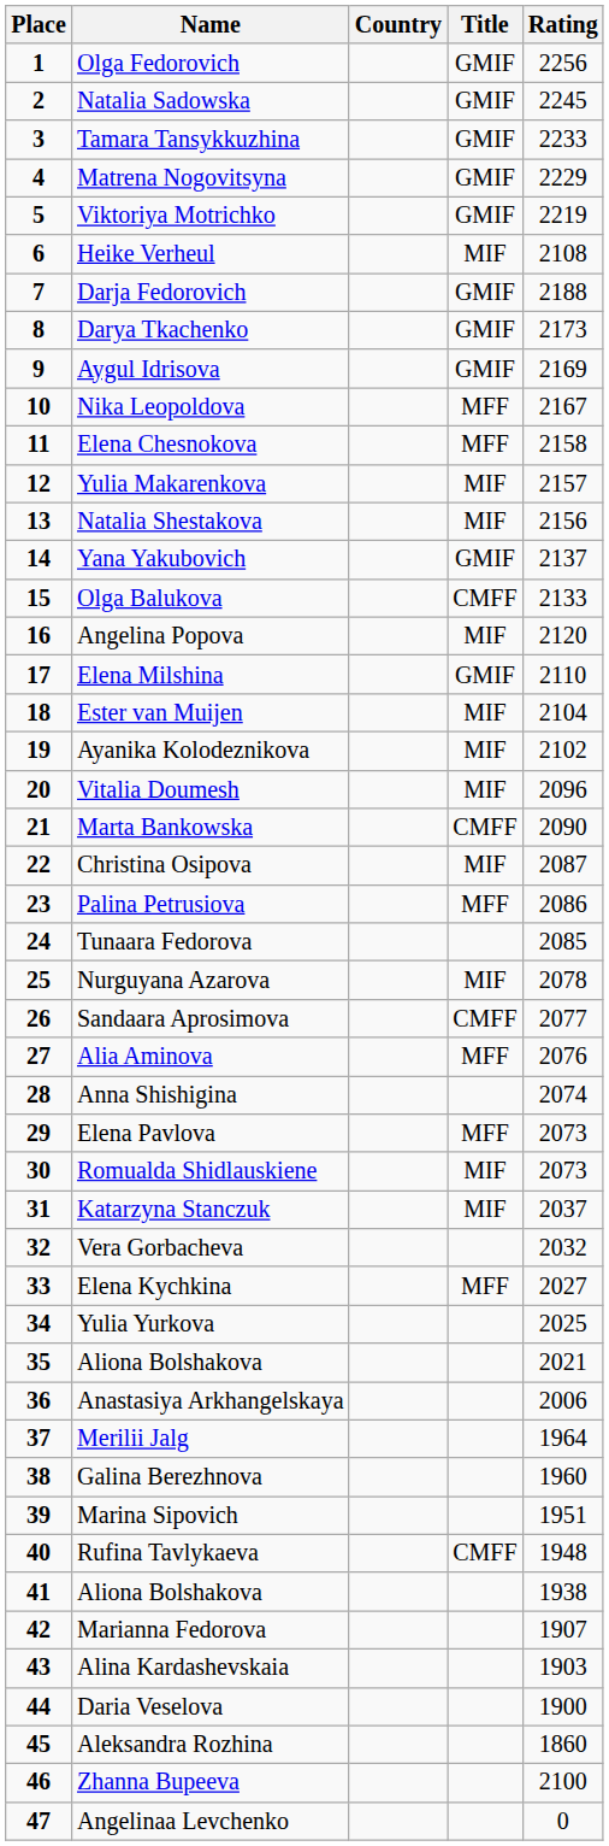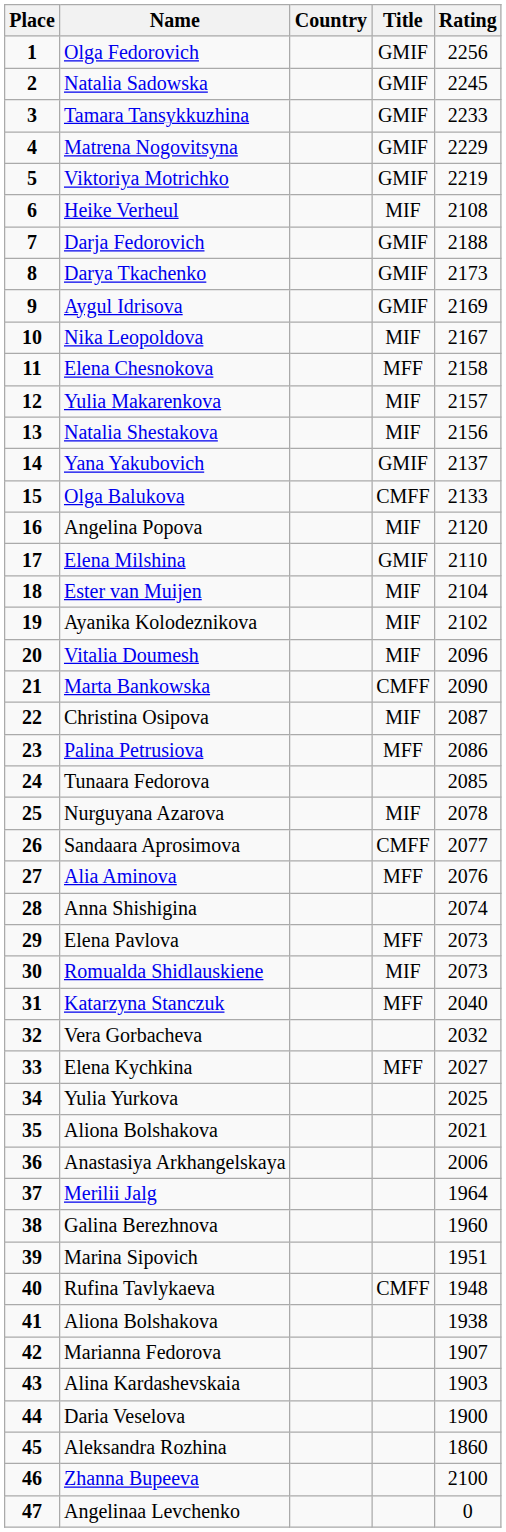Nika Leopoldova | Title: MFF -> MIF
Katarzyna Stanczuk | Title: MIF -> MFF
Katarzyna Stanczuk | Rating: 2037 -> 2040
